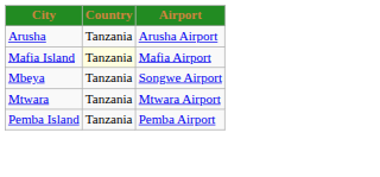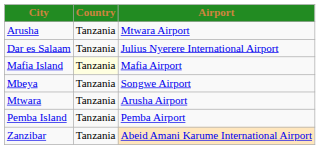Arusha | Airport: Arusha Airport -> Mtwara Airport
+ row: Dar es Salaam | Tanzania | Julius Nyerere International Airport
Mtwara | Airport: Mtwara Airport -> Arusha Airport
+ row: Zanzibar | Tanzania | Abeid Amani Karume International Airport
